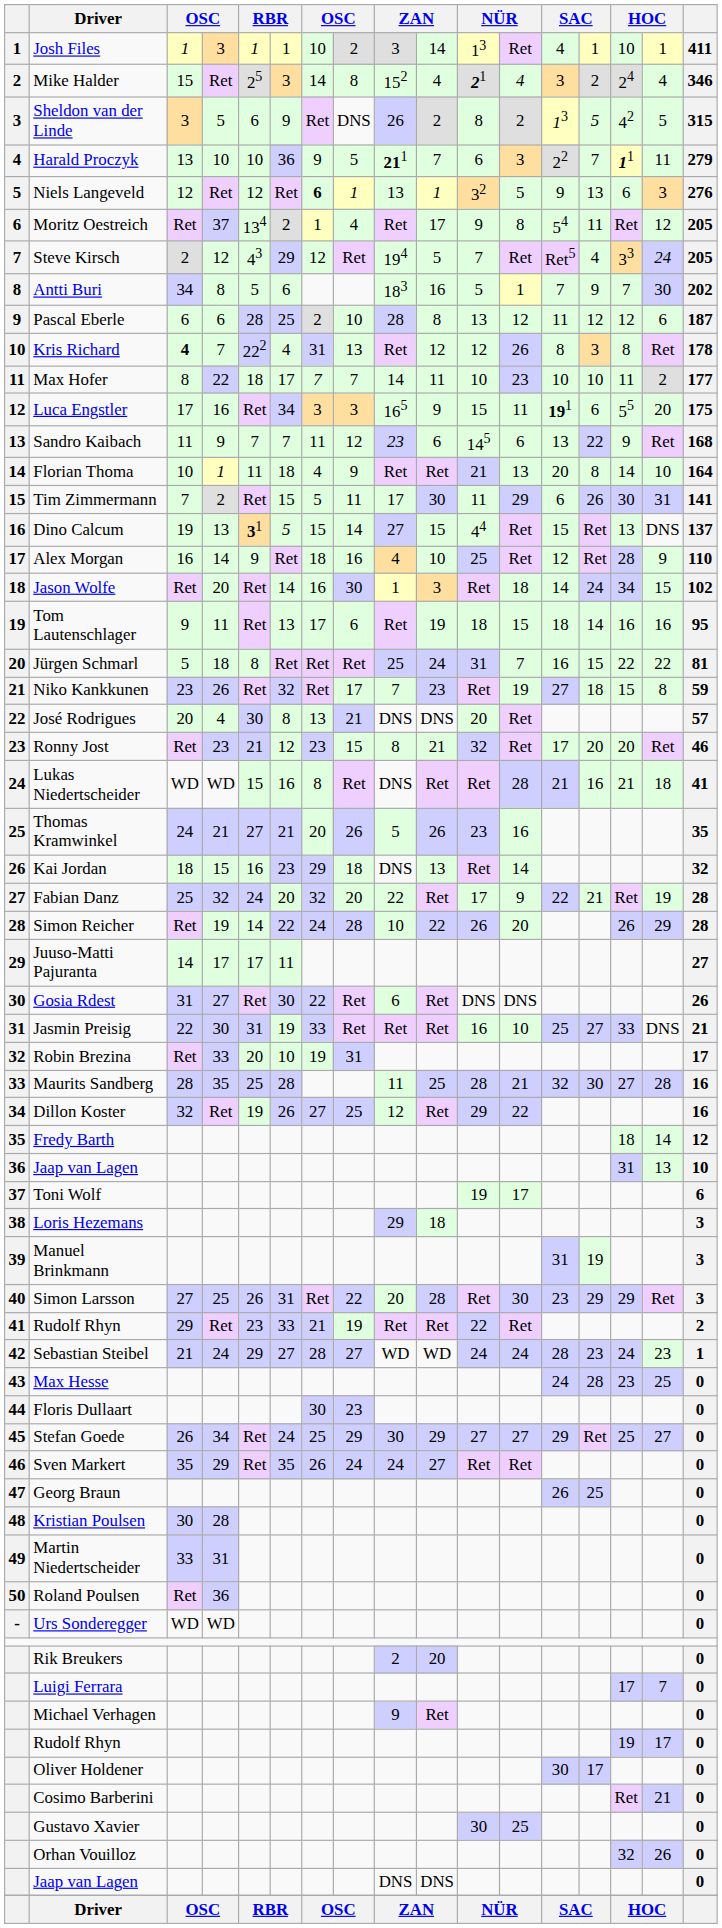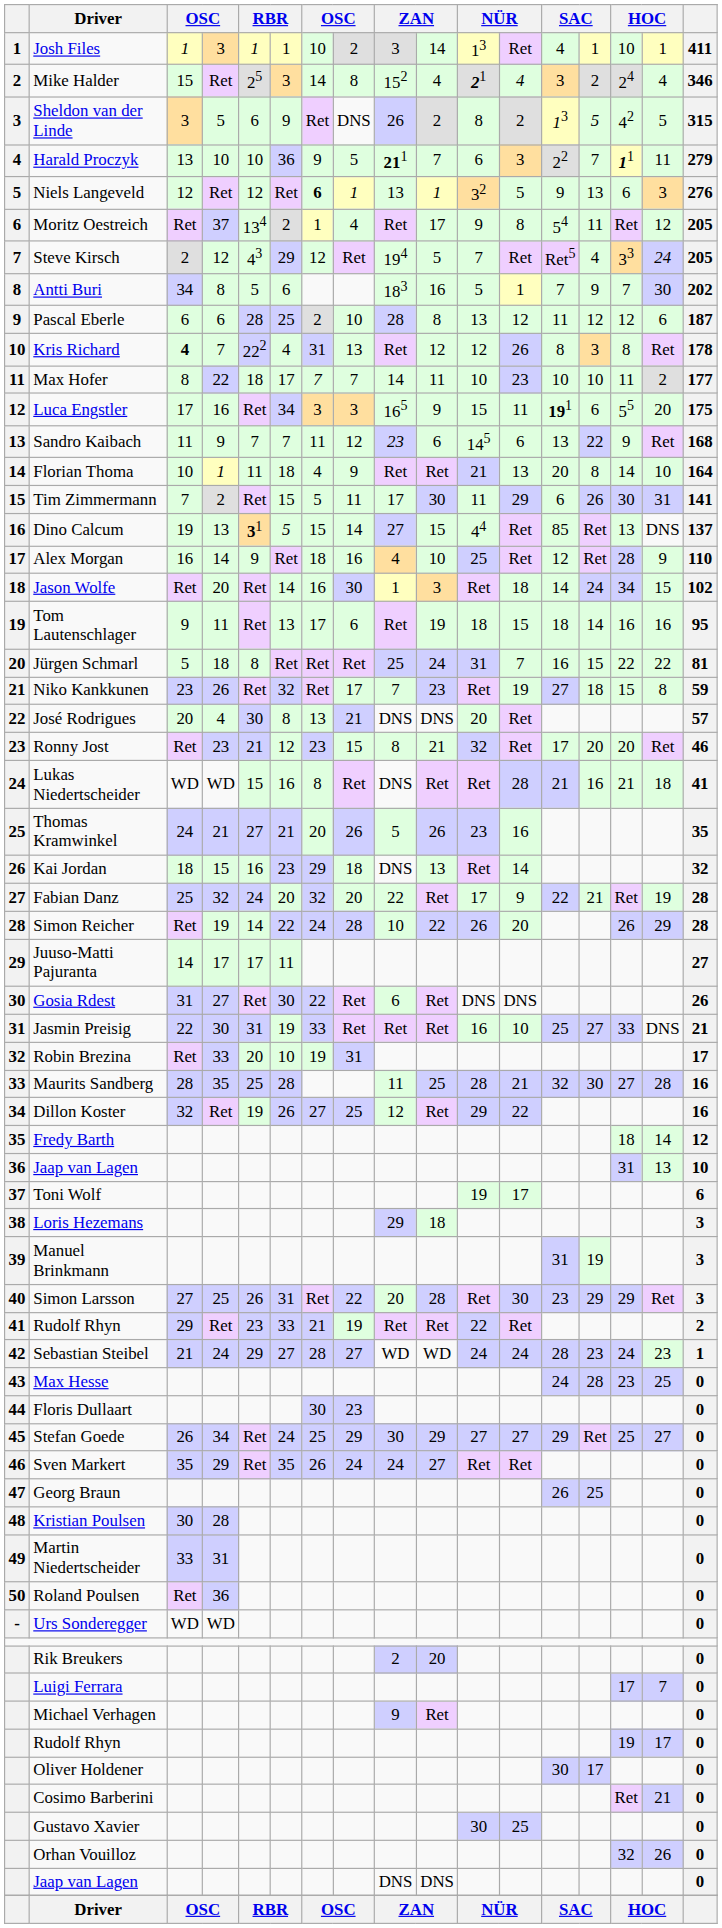Dino Calcum | column 13: 15 -> 85
